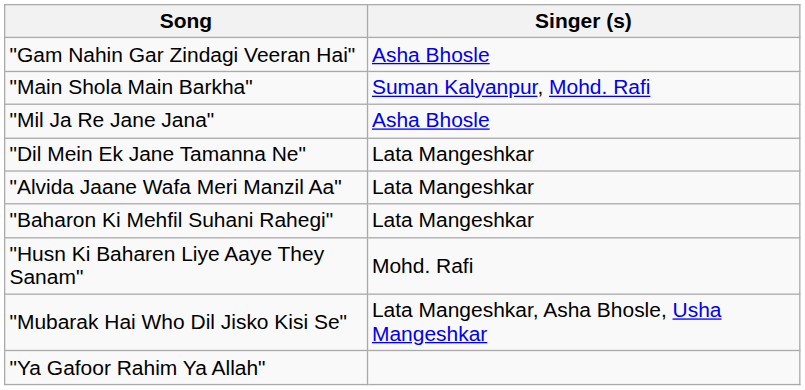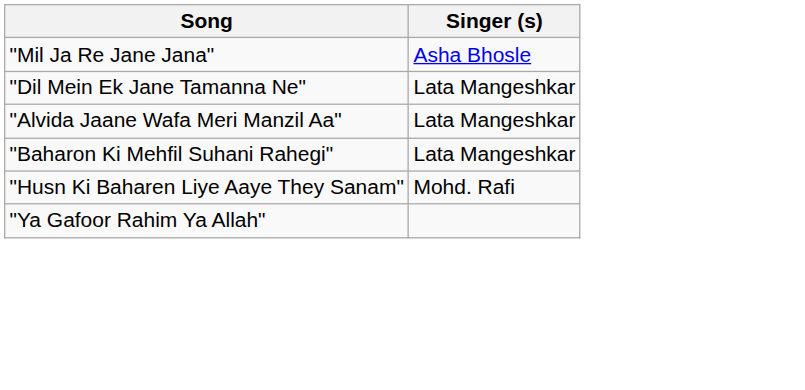- row: "Gam Nahin Gar Zindagi Veeran Hai" | Asha Bhosle
- row: "Main Shola Main Barkha" | Suman Kalyanpur, Mohd. Rafi
- row: "Mubarak Hai Who Dil Jisko Kisi Se" | Lata Mangeshkar, Asha Bhosle, Usha Mangeshkar
